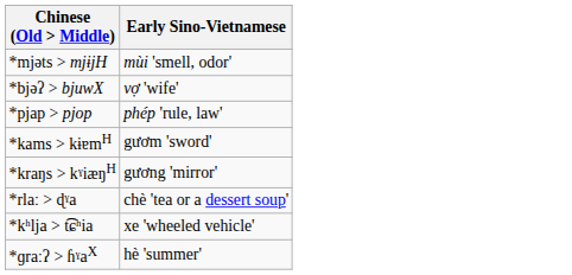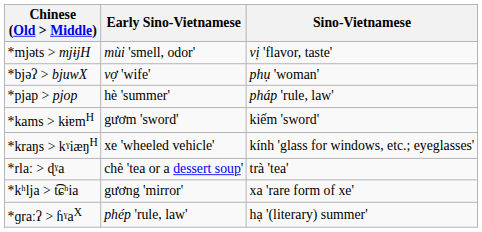+ column: Sino-Vietnamese | vị 'flavor, taste' | phụ 'woman' | pháp 'rule, law' | kiếm 'sword' | kính 'glass for windows, etc.; eyeglasses' | trà 'tea' | xa 'rare form of xe' | hạ '(literary) summer'
*pjap > pjop | Early Sino-Vietnamese: phép 'rule, law' -> hè 'summer'
*kraŋs > kˠiæŋH | Early Sino-Vietnamese: gương 'mirror' -> xe 'wheeled vehicle'
*kʰlja > t͡ɕʰia | Early Sino-Vietnamese: xe 'wheeled vehicle' -> gương 'mirror'
*ɡraːʔ > ɦˠaX | Early Sino-Vietnamese: hè 'summer' -> phép 'rule, law'
